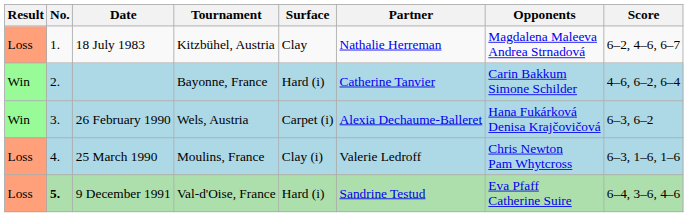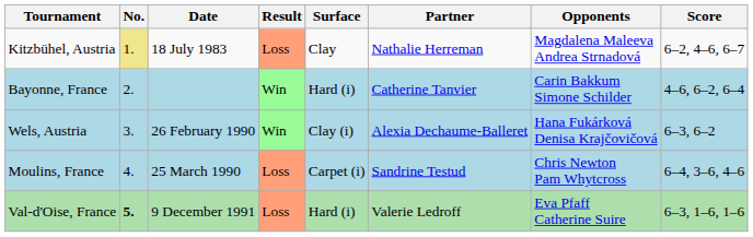columns swapped: Result <-> Tournament
18 July 1983 | No.: no background -> khaki background
26 February 1990 | Surface: Carpet (i) -> Clay (i)
25 March 1990 | Surface: Clay (i) -> Carpet (i)
25 March 1990 | Partner: Valerie Ledroff -> Sandrine Testud
25 March 1990 | Score: 6–3, 1–6, 1–6 -> 6–4, 3–6, 4–6
9 December 1991 | Partner: Sandrine Testud -> Valerie Ledroff
9 December 1991 | Score: 6–4, 3–6, 4–6 -> 6–3, 1–6, 1–6
